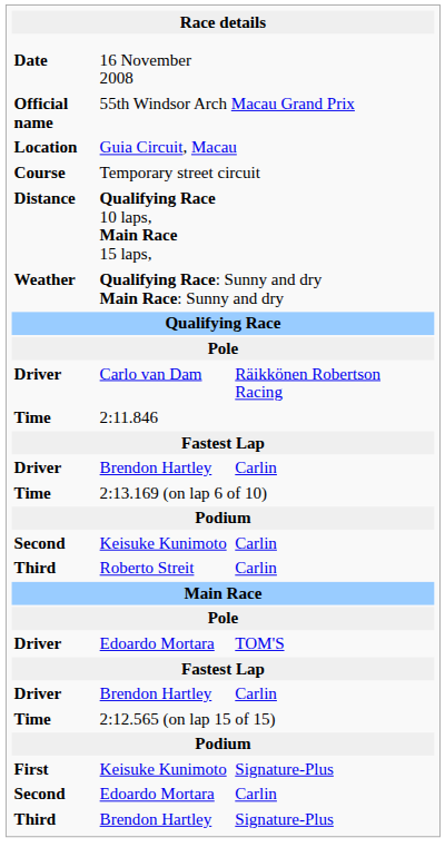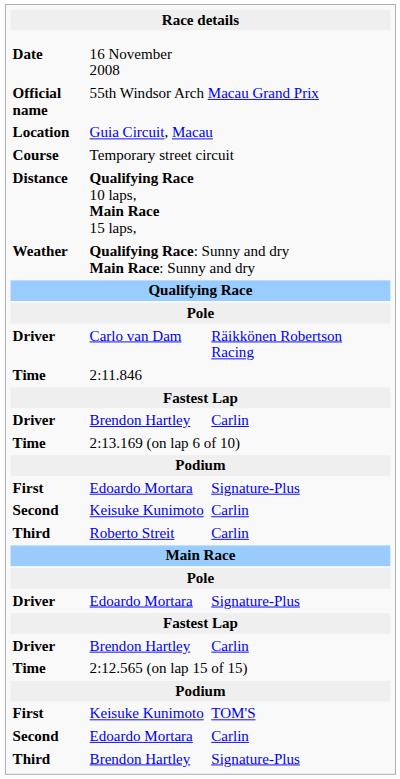+ row: First | Edoardo Mortara | Signature-Plus
Driver / Edoardo Mortara | column 3: TOM'S -> Signature-Plus
First / Keisuke Kunimoto | column 3: Signature-Plus -> TOM'S
